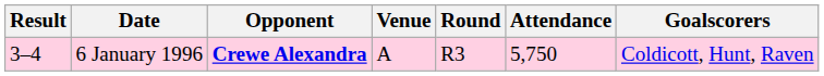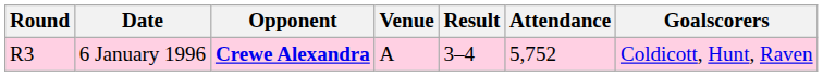columns swapped: Round <-> Result
6 January 1996 | Attendance: 5,750 -> 5,752
